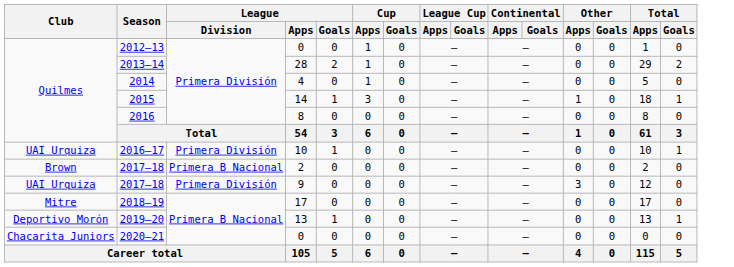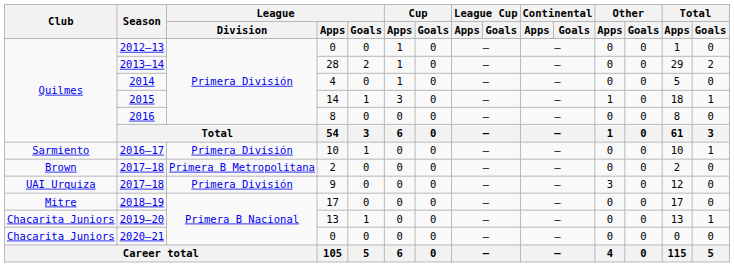2016–17 | Club: UAI Urquiza -> Sarmiento
2017–18 / 2 | League / Division: Primera B Nacional -> Primera B Metropolitana
2019–20 | Club: Deportivo Morón -> Chacarita Juniors
